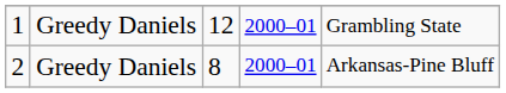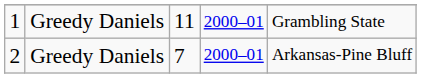1 | column 3: 12 -> 11
2 | column 3: 8 -> 7
